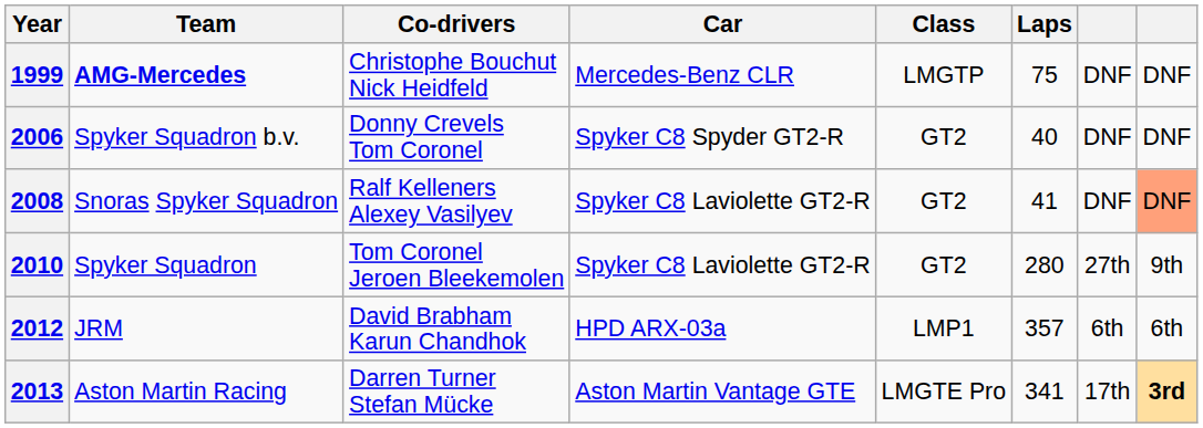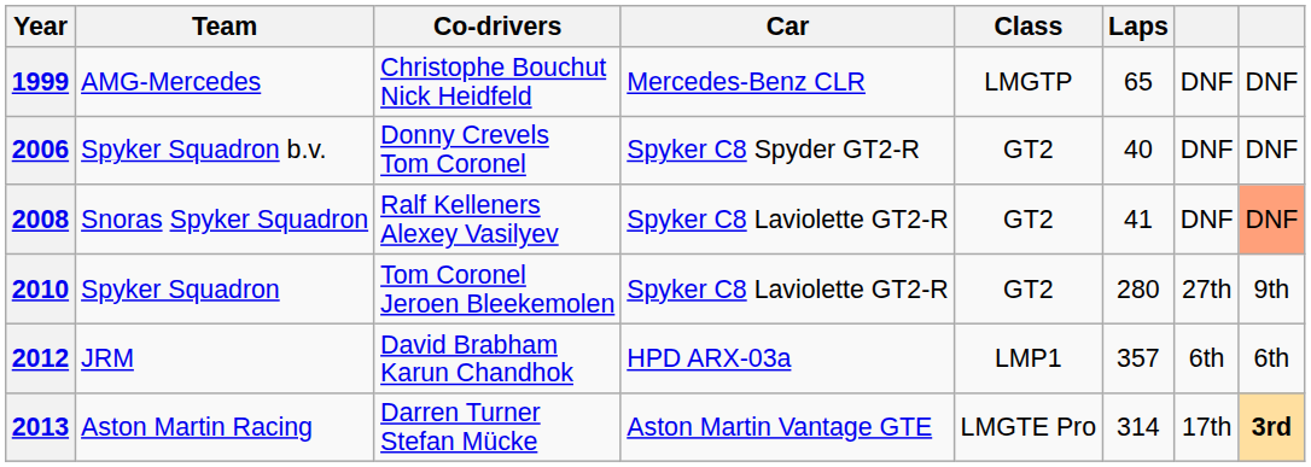1999 | Team: bold -> normal
1999 | Laps: 75 -> 65
2013 | Laps: 341 -> 314
